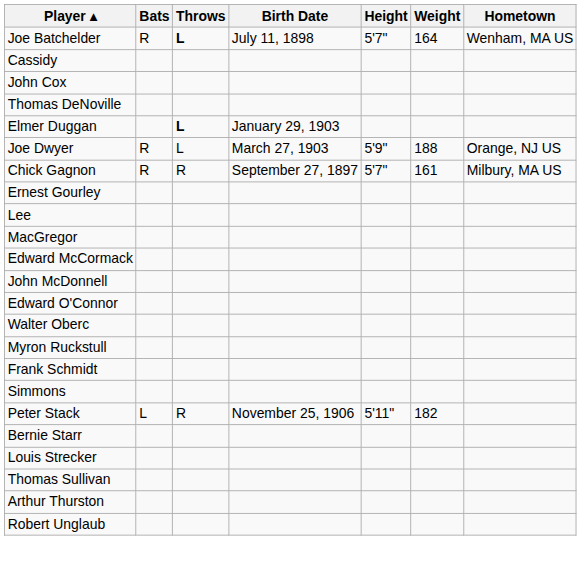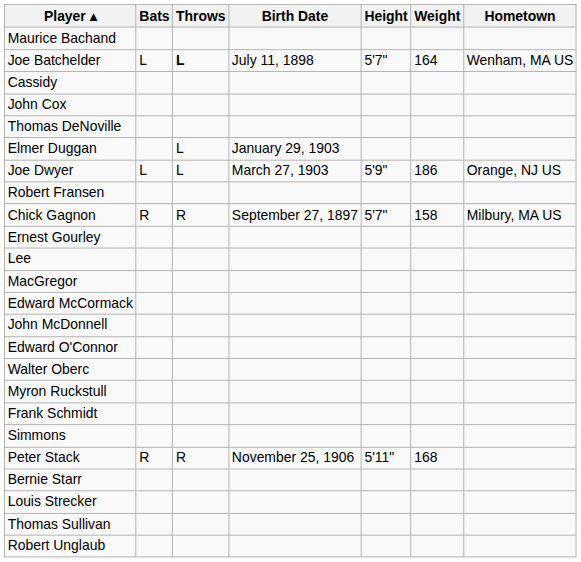+ row: Maurice Bachand
Joe Batchelder | Bats: R -> L
Elmer Duggan | Throws: bold -> normal
Joe Dwyer | Bats: R -> L
Joe Dwyer | Weight: 188 -> 186
+ row: Robert Fransen
Chick Gagnon | Weight: 161 -> 158
Peter Stack | Bats: L -> R
Peter Stack | Weight: 182 -> 168
- row: Arthur Thurston
